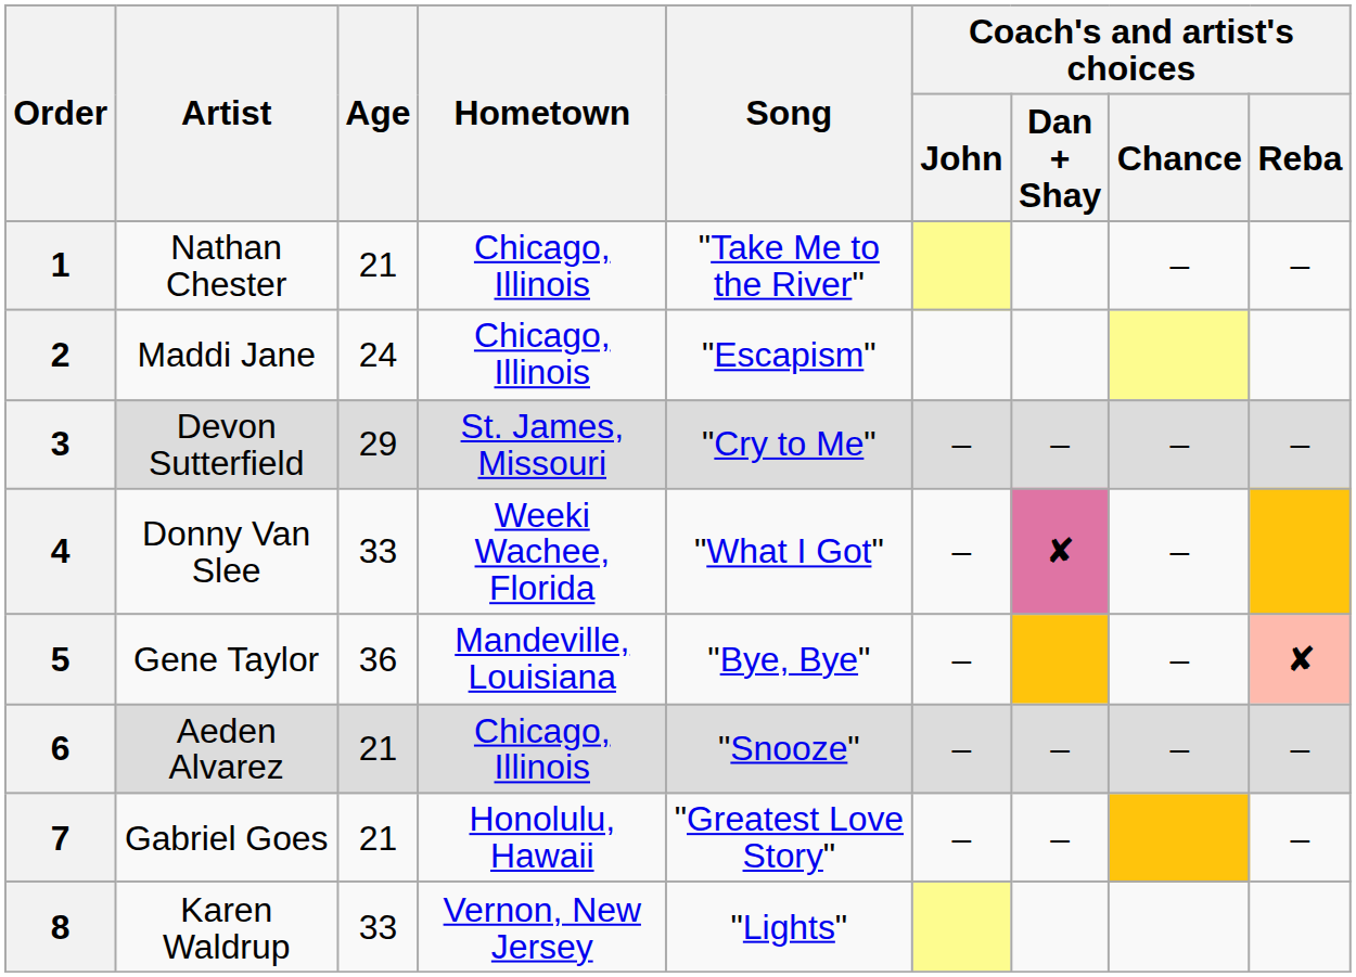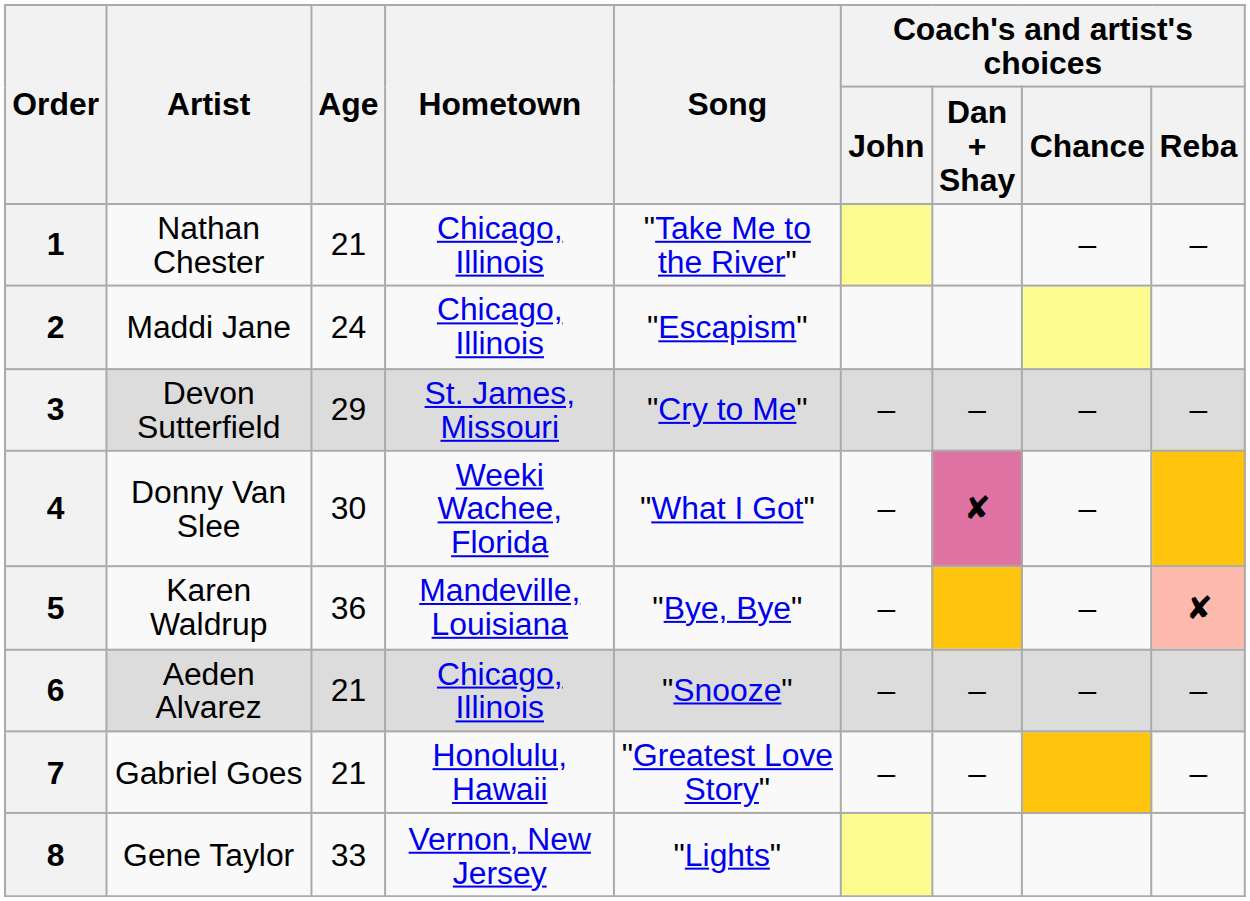4 | Age: 33 -> 30
5 | Artist: Gene Taylor -> Karen Waldrup
8 | Artist: Karen Waldrup -> Gene Taylor
